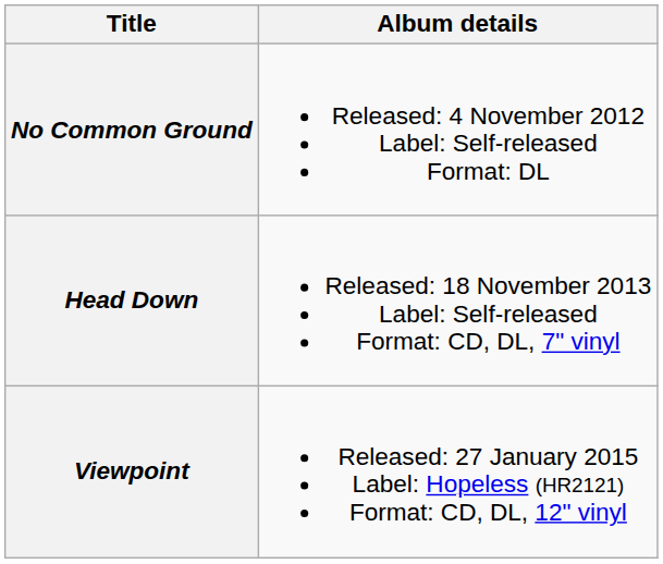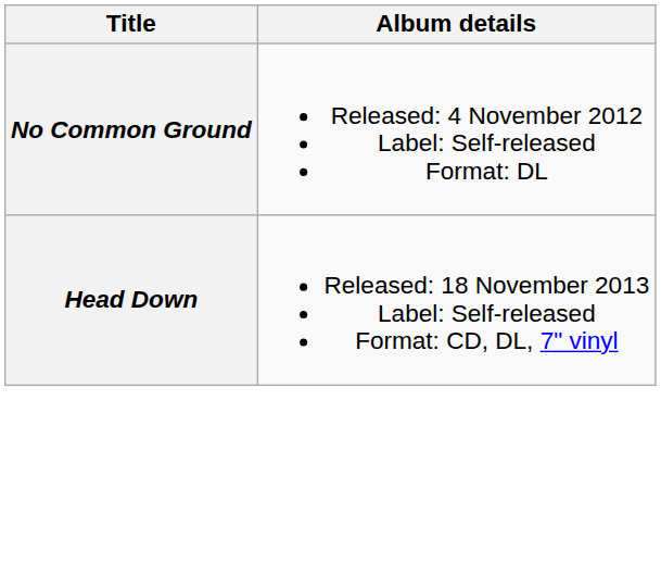- row: Viewpoint | Released: 27 January 2015 Label: Hopeless (HR2121) Format: CD, DL, 12" vinyl
